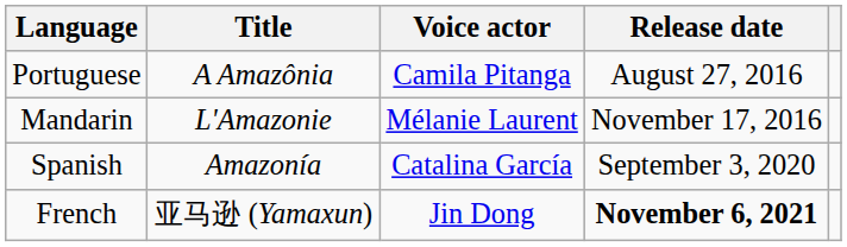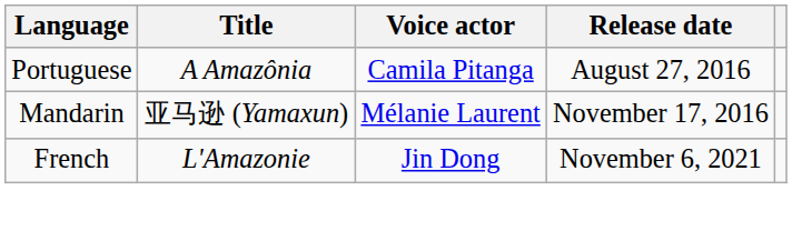Mandarin | Title: L'Amazonie -> 亚马逊 (Yamaxun)
- row: Spanish | Amazonía | Catalina García | September 3, 2020
French | Title: 亚马逊 (Yamaxun) -> L'Amazonie
French | Release date: bold -> normal
